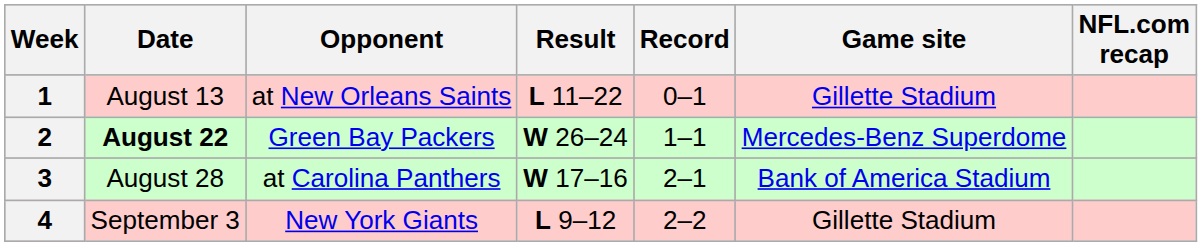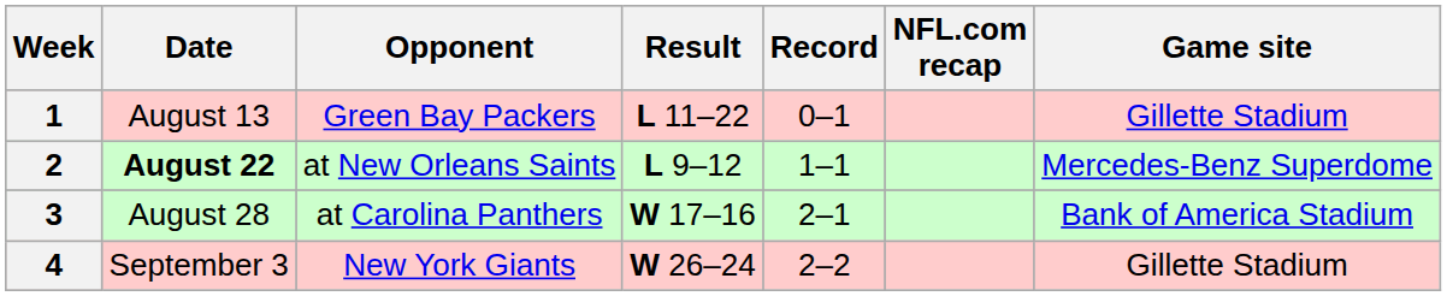columns swapped: Game site <-> NFL.com recap
1 | Opponent: at New Orleans Saints -> Green Bay Packers
2 | Opponent: Green Bay Packers -> at New Orleans Saints
2 | Result: W 26–24 -> L 9–12
4 | Result: L 9–12 -> W 26–24
